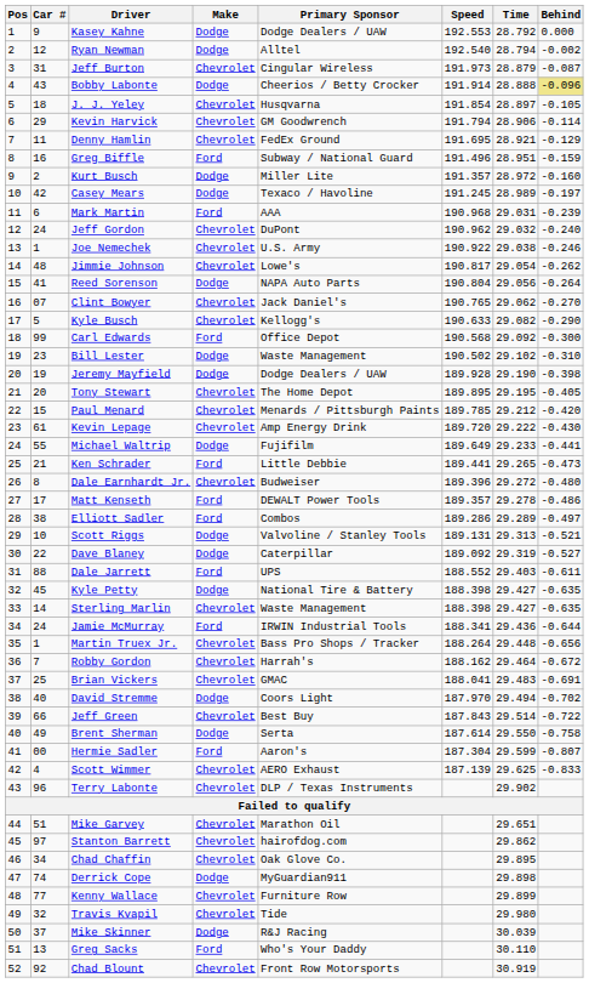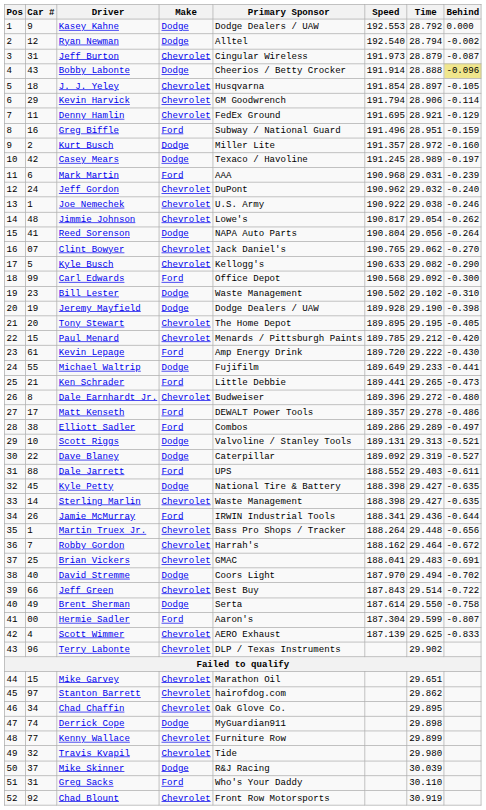Kevin Lepage | Make: Chevrolet -> Ford
Jamie McMurray | Car #: 24 -> 26
Mike Garvey | Car #: 51 -> 15
Greg Sacks | Car #: 13 -> 31
